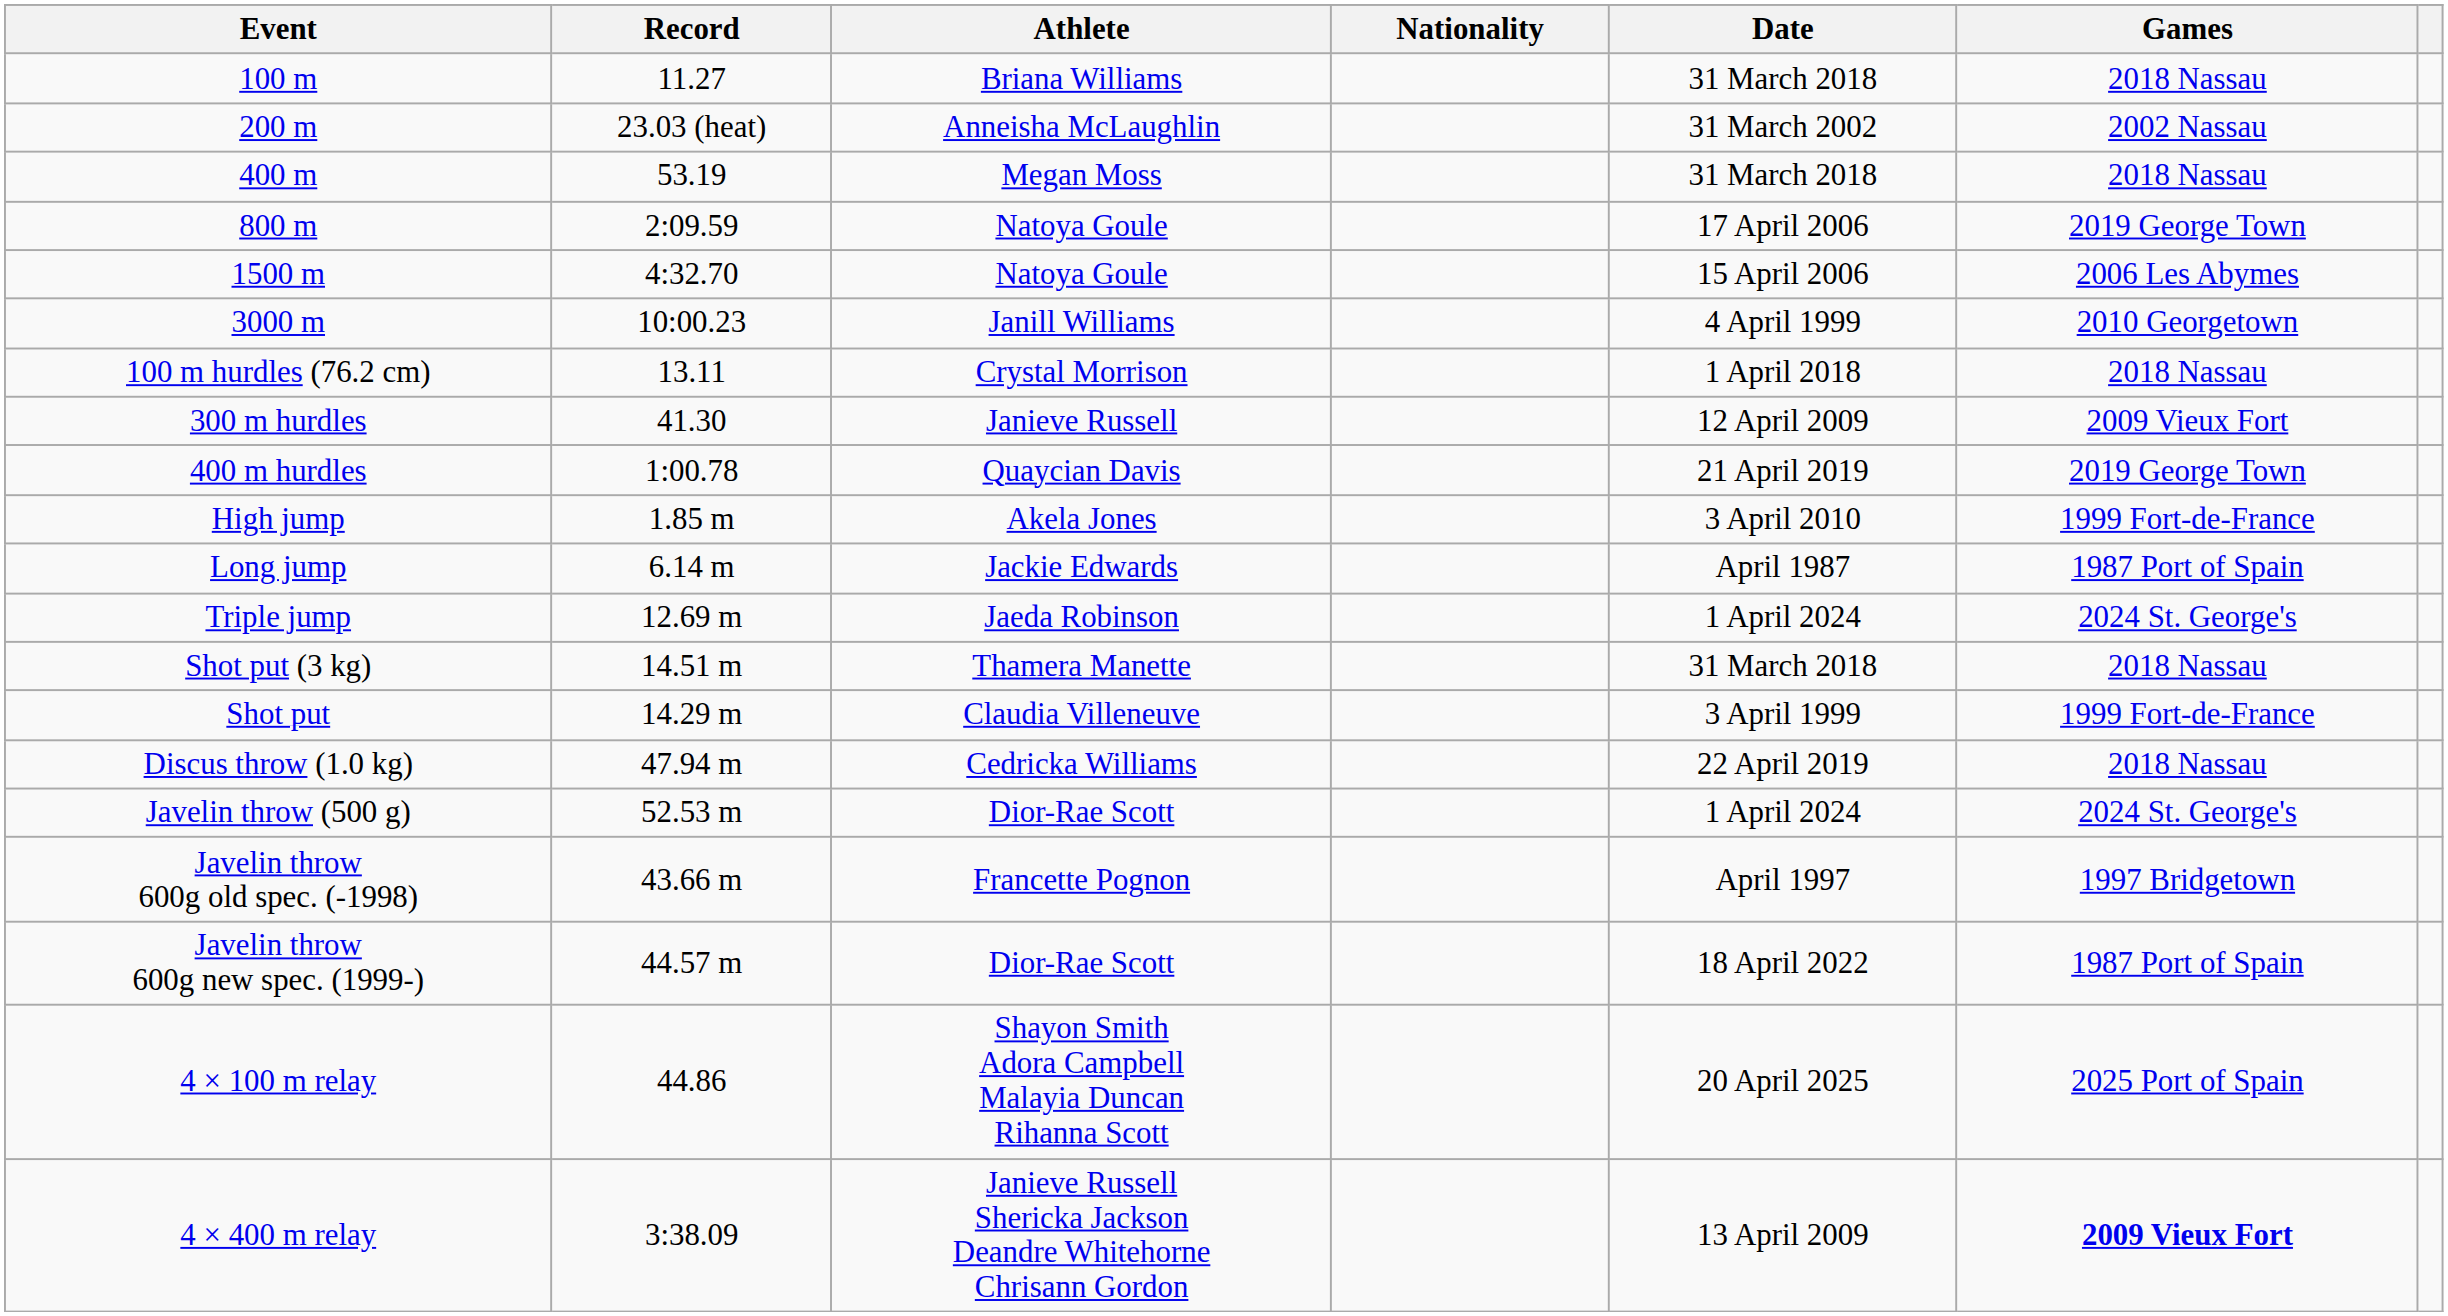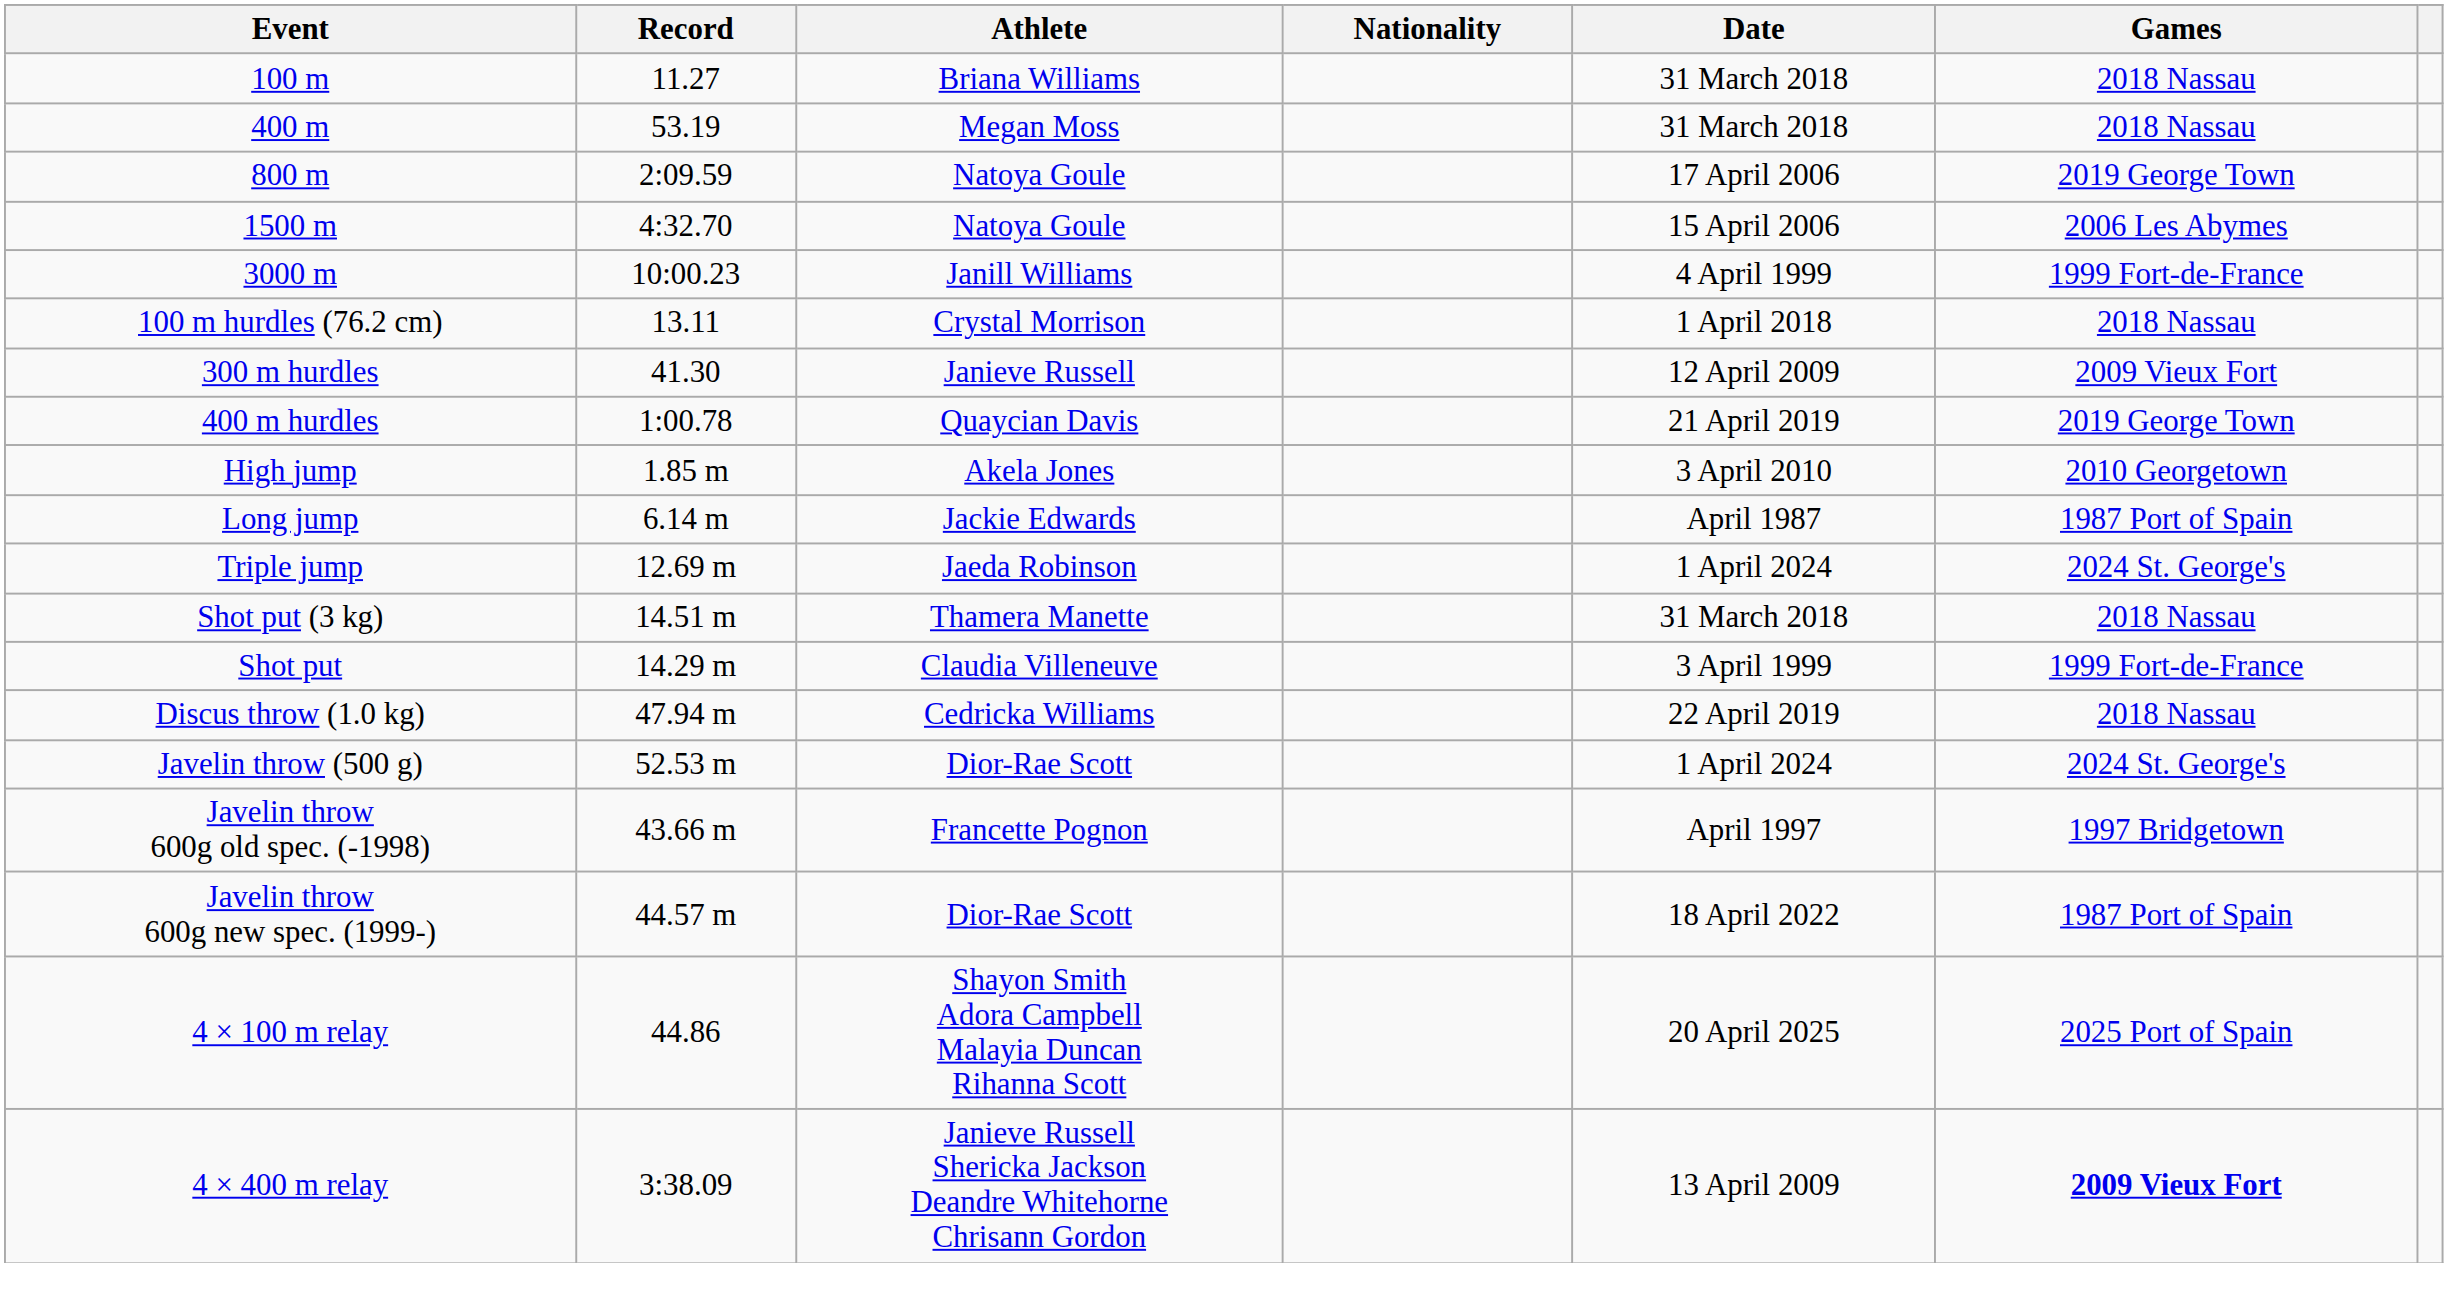- row: 200 m | 23.03 (heat) | Anneisha McLaughlin | 31 March 2002 | 2002 Nassau
3000 m | Games: 2010 Georgetown -> 1999 Fort-de-France
High jump | Games: 1999 Fort-de-France -> 2010 Georgetown
